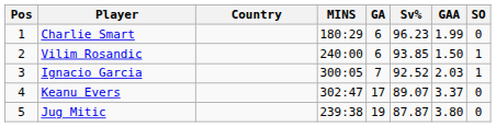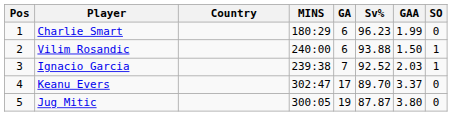Vilim Rosandic | Sv%: 93.85 -> 93.88
Ignacio Garcia | MINS: 300:05 -> 239:38
Keanu Evers | Sv%: 89.07 -> 89.70
Jug Mitic | MINS: 239:38 -> 300:05
